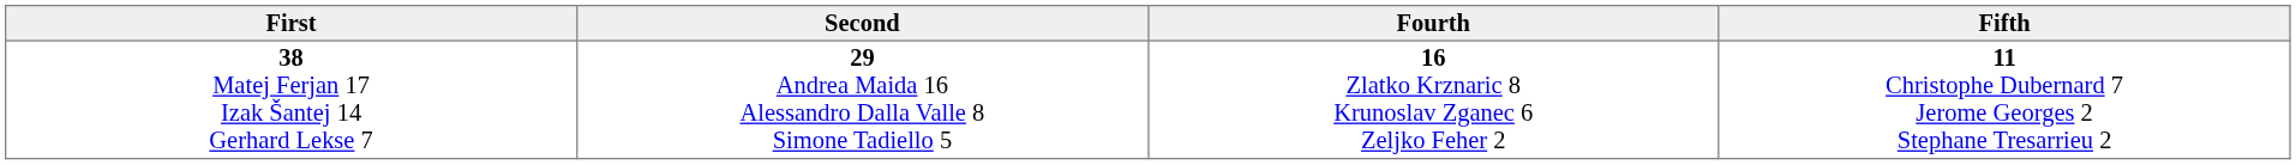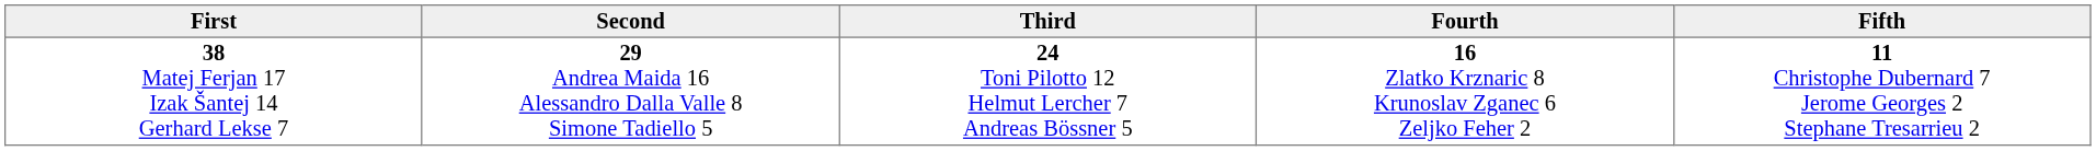+ column: Third | 24 Toni Pilotto 12 Helmut Lercher 7 Andreas Bössner 5
